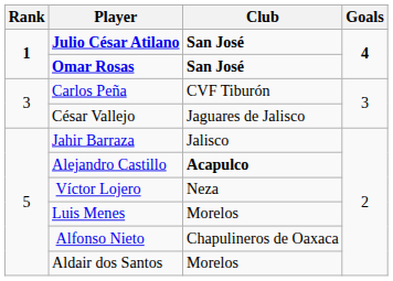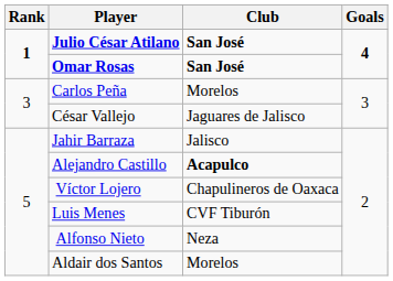Carlos Peña | Club: CVF Tiburón -> Morelos
Víctor Lojero | Club: Neza -> Chapulineros de Oaxaca
Luis Menes | Club: Morelos -> CVF Tiburón
Alfonso Nieto | Club: Chapulineros de Oaxaca -> Neza
